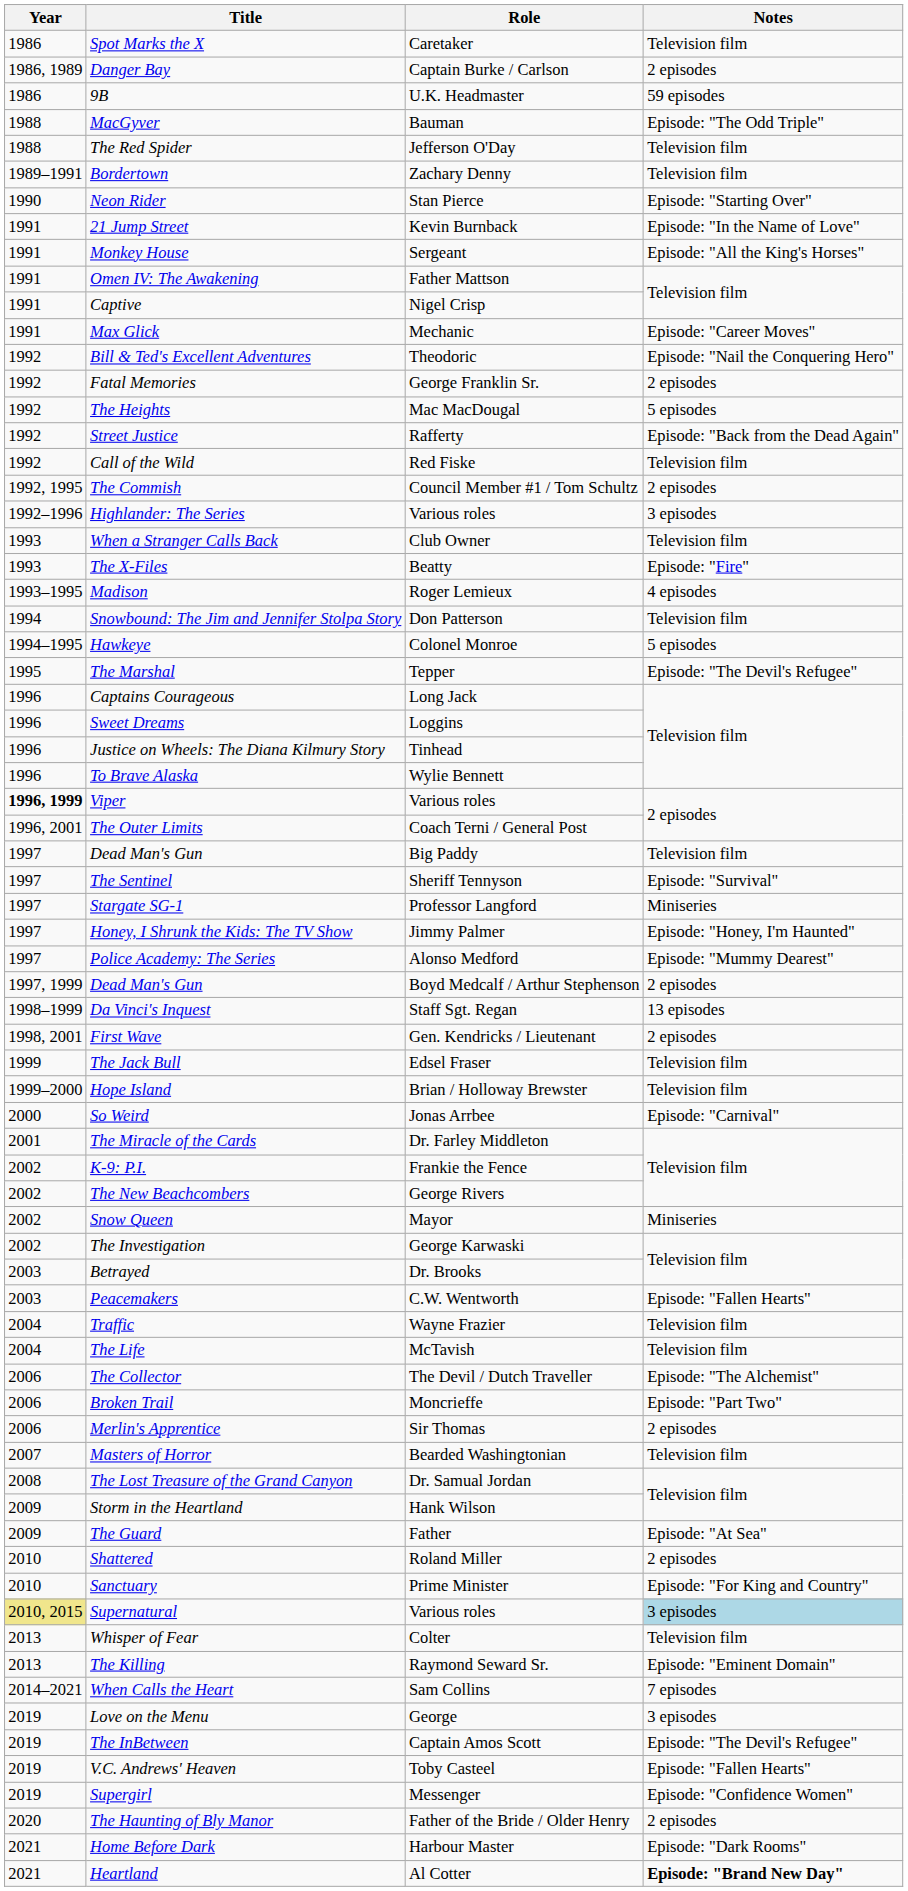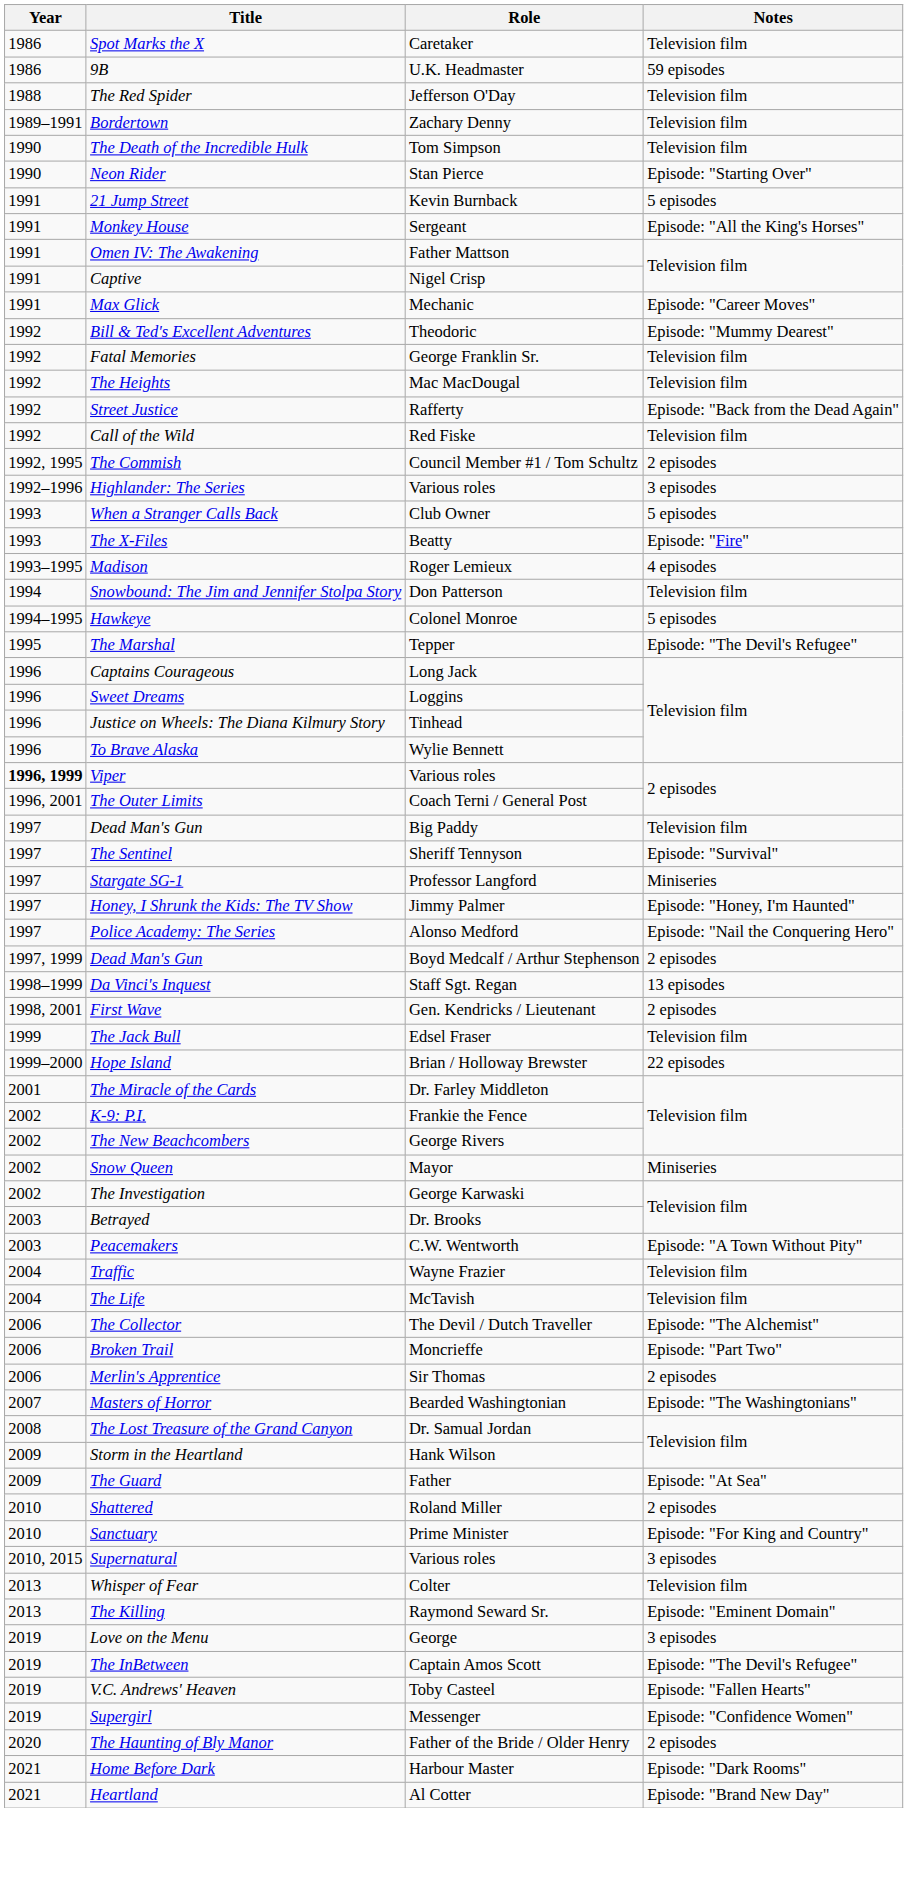- row: 1986, 1989 | Danger Bay | Captain Burke / Carlson | 2 episodes
- row: 1988 | MacGyver | Bauman | Episode: "The Odd Triple"
+ row: 1990 | The Death of the Incredible Hulk | Tom Simpson | Television film
21 Jump Street | Notes: Episode: "In the Name of Love" -> 5 episodes
Bill & Ted's Excellent Adventures | Notes: Episode: "Nail the Conquering Hero" -> Episode: "Mummy Dearest"
Fatal Memories | Notes: 2 episodes -> Television film
The Heights | Notes: 5 episodes -> Television film
When a Stranger Calls Back | Notes: Television film -> 5 episodes
Police Academy: The Series | Notes: Episode: "Mummy Dearest" -> Episode: "Nail the Conquering Hero"
Hope Island | Notes: Television film -> 22 episodes
- row: 2000 | So Weird | Jonas Arrbee | Episode: "Carnival"
Peacemakers | Notes: Episode: "Fallen Hearts" -> Episode: "A Town Without Pity"
Masters of Horror | Notes: Television film -> Episode: "The Washingtonians"
Supernatural | Year: khaki background -> no background
Supernatural | Notes: lightblue background -> no background
- row: 2014–2021 | When Calls the Heart | Sam Collins | 7 episodes
Heartland | Notes: bold -> normal
